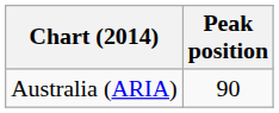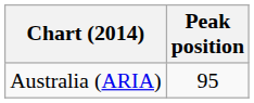Australia (ARIA) | Peak position: 90 -> 95
